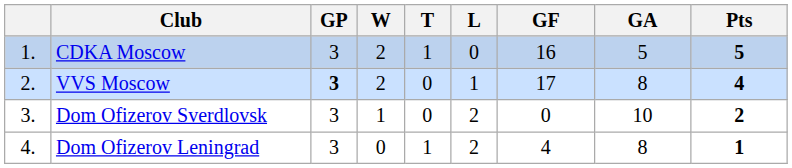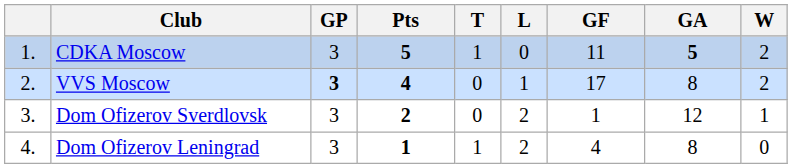columns swapped: W <-> Pts
CDKA Moscow | GF: 16 -> 11
CDKA Moscow | GA: normal -> bold
Dom Ofizerov Sverdlovsk | GF: 0 -> 1
Dom Ofizerov Sverdlovsk | GA: 10 -> 12
